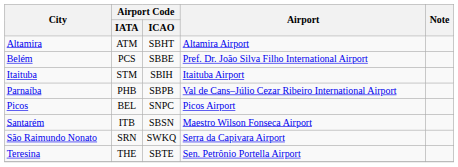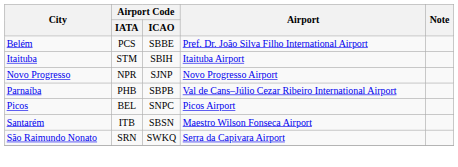- row: Altamira | ATM | SBHT | Altamira Airport
+ row: Novo Progresso | NPR | SJNP | Novo Progresso Airport
- row: Teresina | THE | SBTE | Sen. Petrônio Portella Airport
